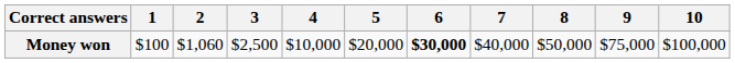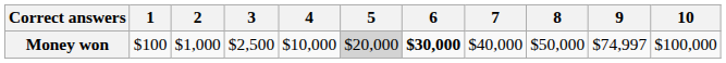Money won | 2: $1,060 -> $1,000
Money won | 5: no background -> lightgrey background
Money won | 9: $75,000 -> $74,997
